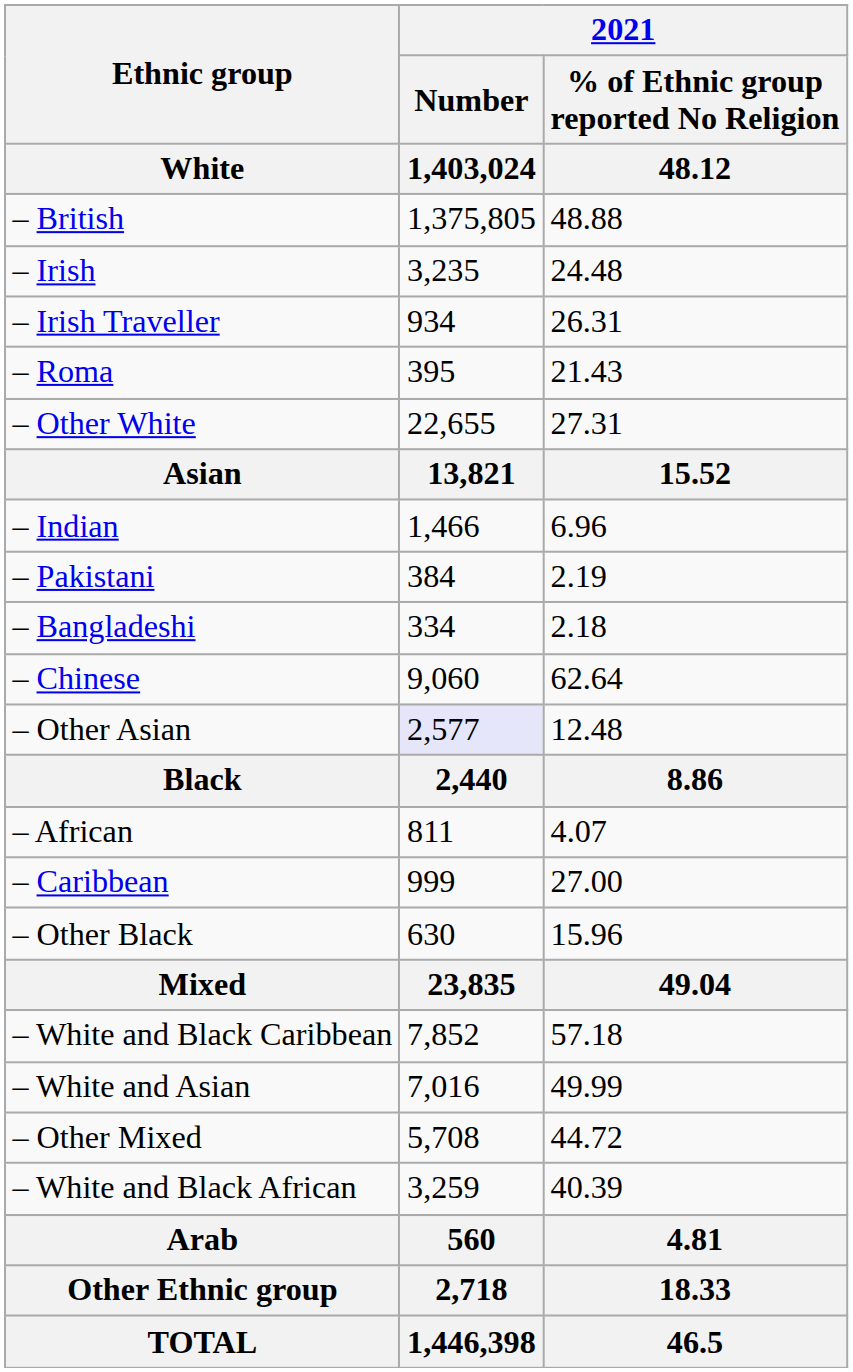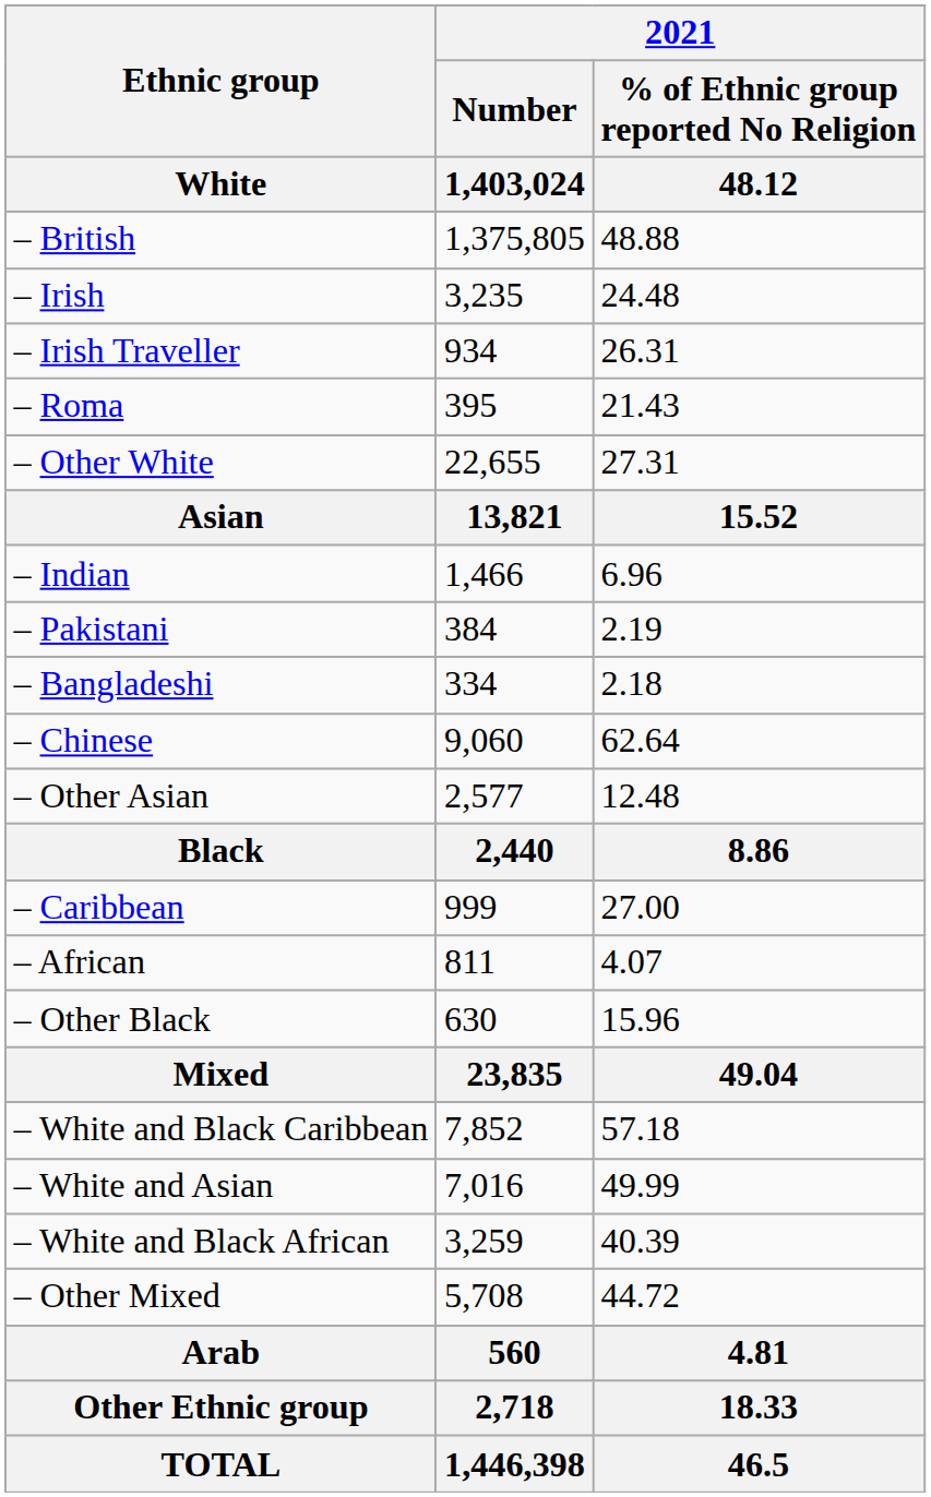– Other Asian | 2021 / Number / 1,403,024: lavender background -> no background
rows swapped: – African <-> – Caribbean
rows swapped: – White and Black African <-> – Other Mixed
